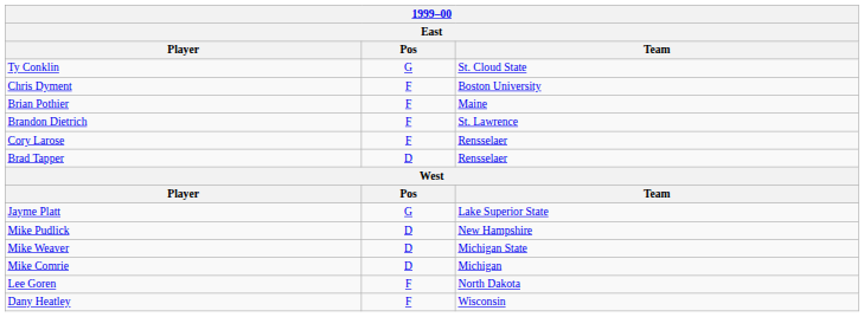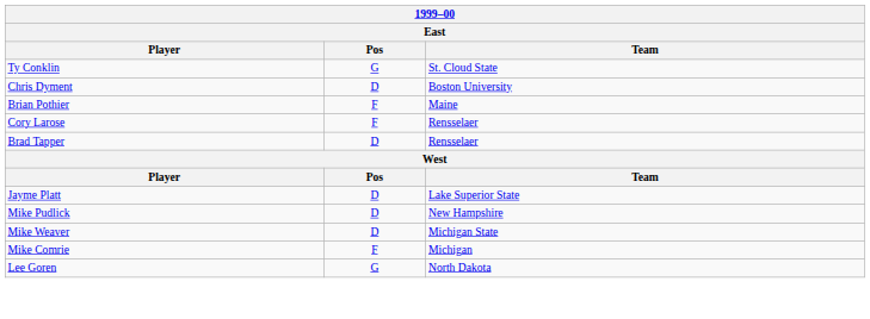Chris Dyment | Pos: F -> D
- row: Brandon Dietrich | F | St. Lawrence
Jayme Platt | Pos: G -> D
Mike Comrie | Pos: D -> F
Lee Goren | Pos: F -> G
- row: Dany Heatley | F | Wisconsin
